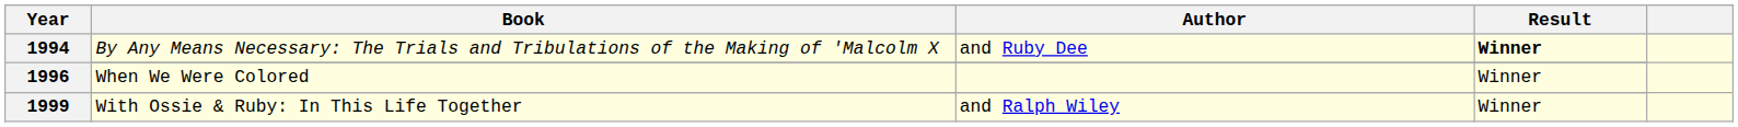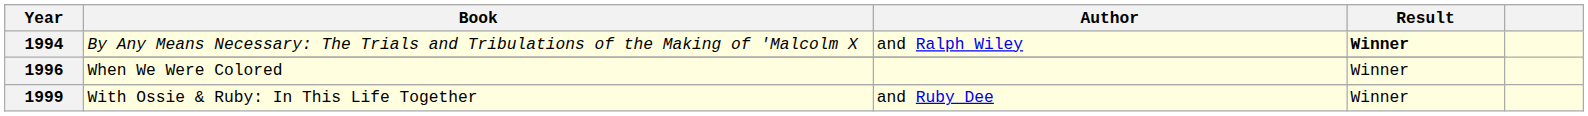1994 | Author: and Ruby Dee -> and Ralph Wiley
1999 / With Ossie & Ruby: In This Life Together | Author: and Ralph Wiley -> and Ruby Dee
